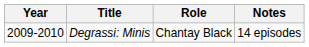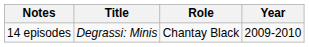columns swapped: Year <-> Notes
